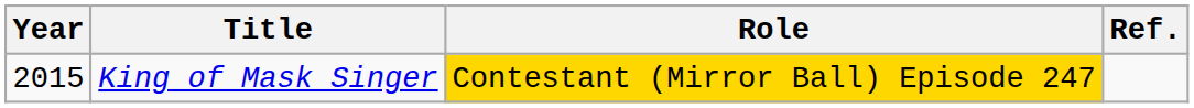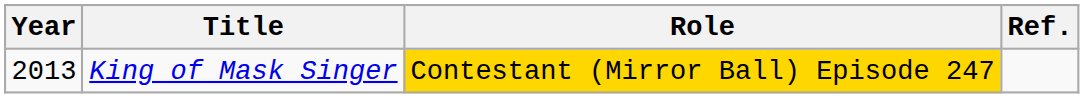King of Mask Singer | Year: 2015 -> 2013
